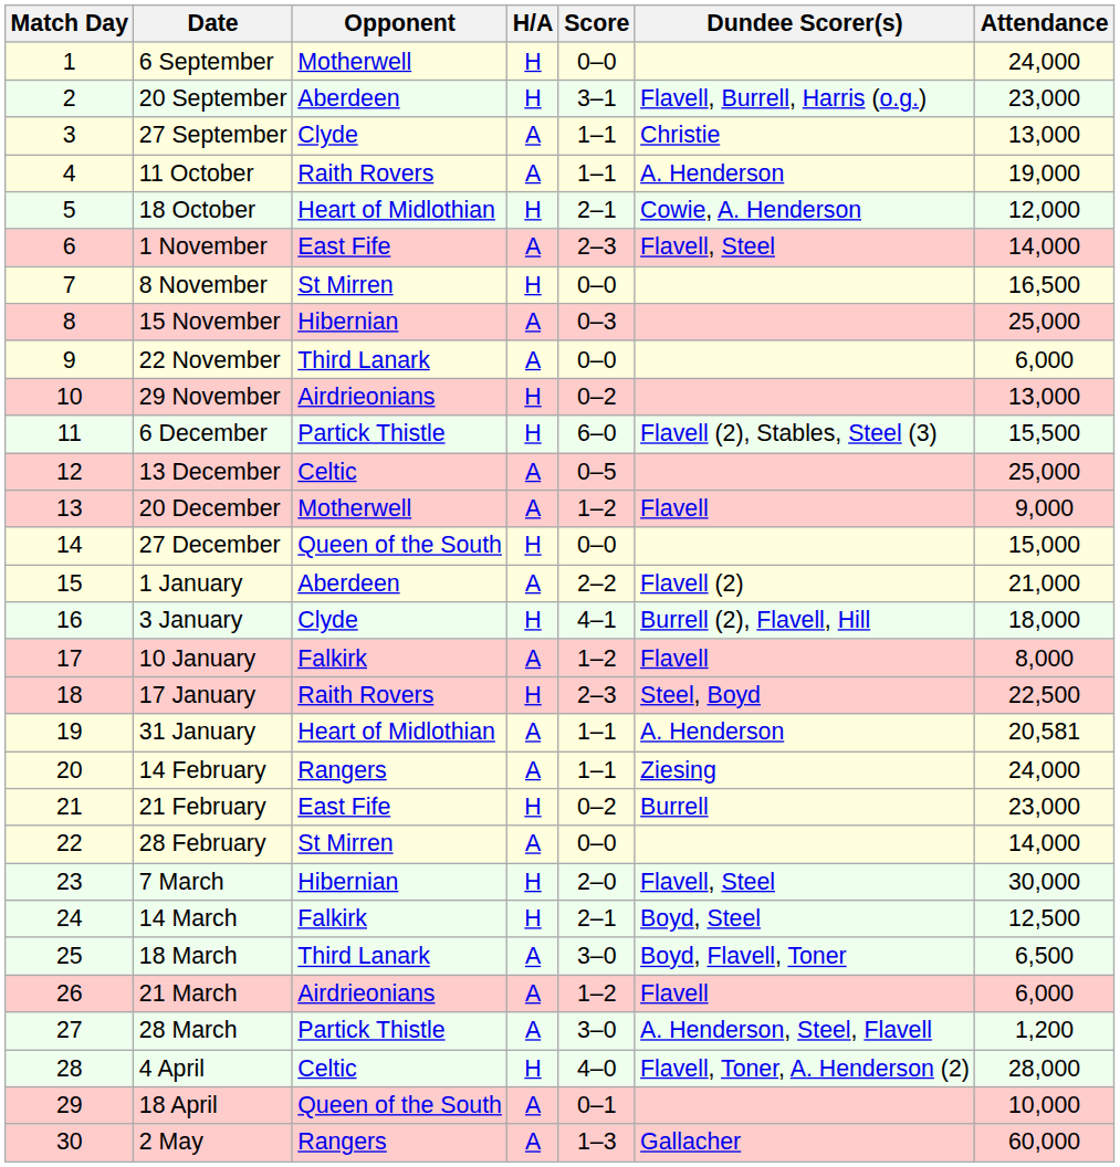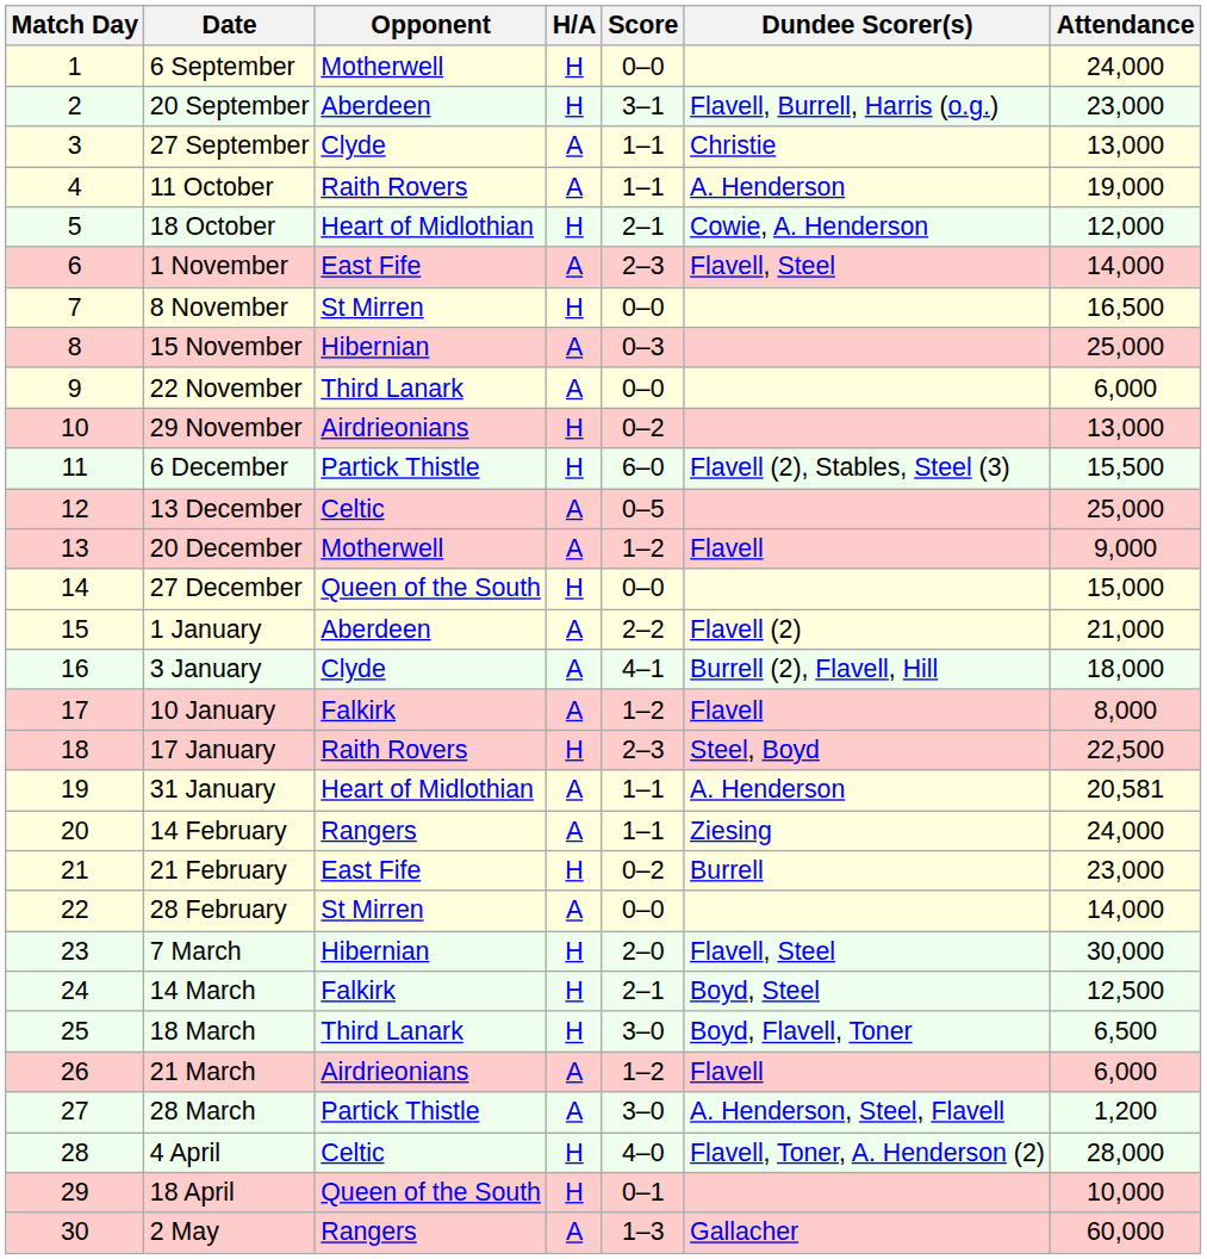3 January | H/A: H -> A
18 March | H/A: A -> H
18 April | H/A: A -> H
